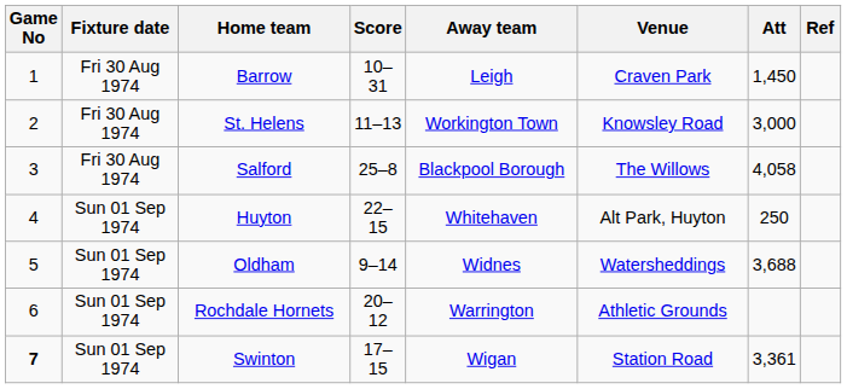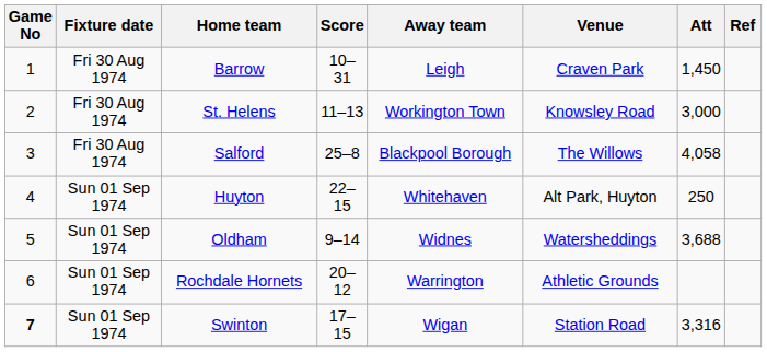Swinton | Att: 3,361 -> 3,316
